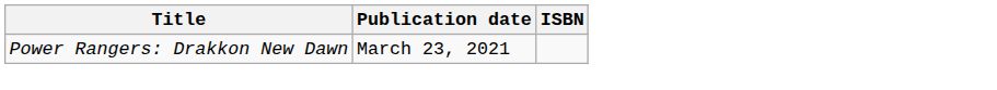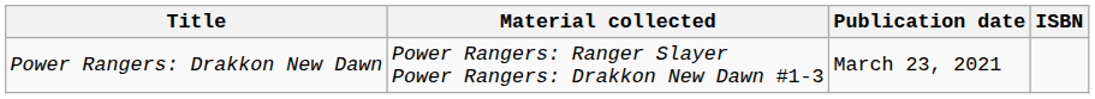+ column: Material collected | Power Rangers: Ranger Slayer Power Rangers: Drakkon New Dawn #1-3
